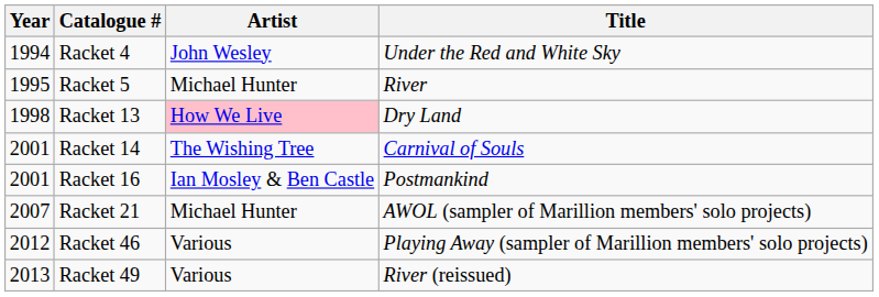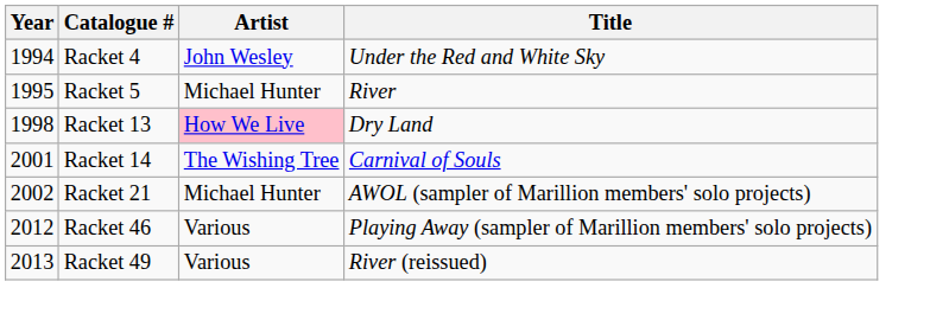- row: 2001 | Racket 16 | Ian Mosley & Ben Castle | Postmankind
Racket 21 | Year: 2007 -> 2002
